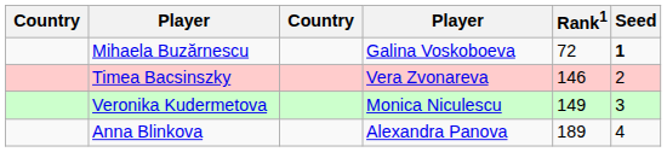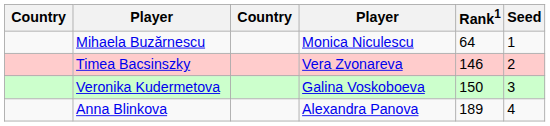Mihaela Buzărnescu | column 4: Galina Voskoboeva -> Monica Niculescu
Mihaela Buzărnescu | Rank1: 72 -> 64
Mihaela Buzărnescu | Seed: bold -> normal
Veronika Kudermetova | column 4: Monica Niculescu -> Galina Voskoboeva
Veronika Kudermetova | Rank1: 149 -> 150
